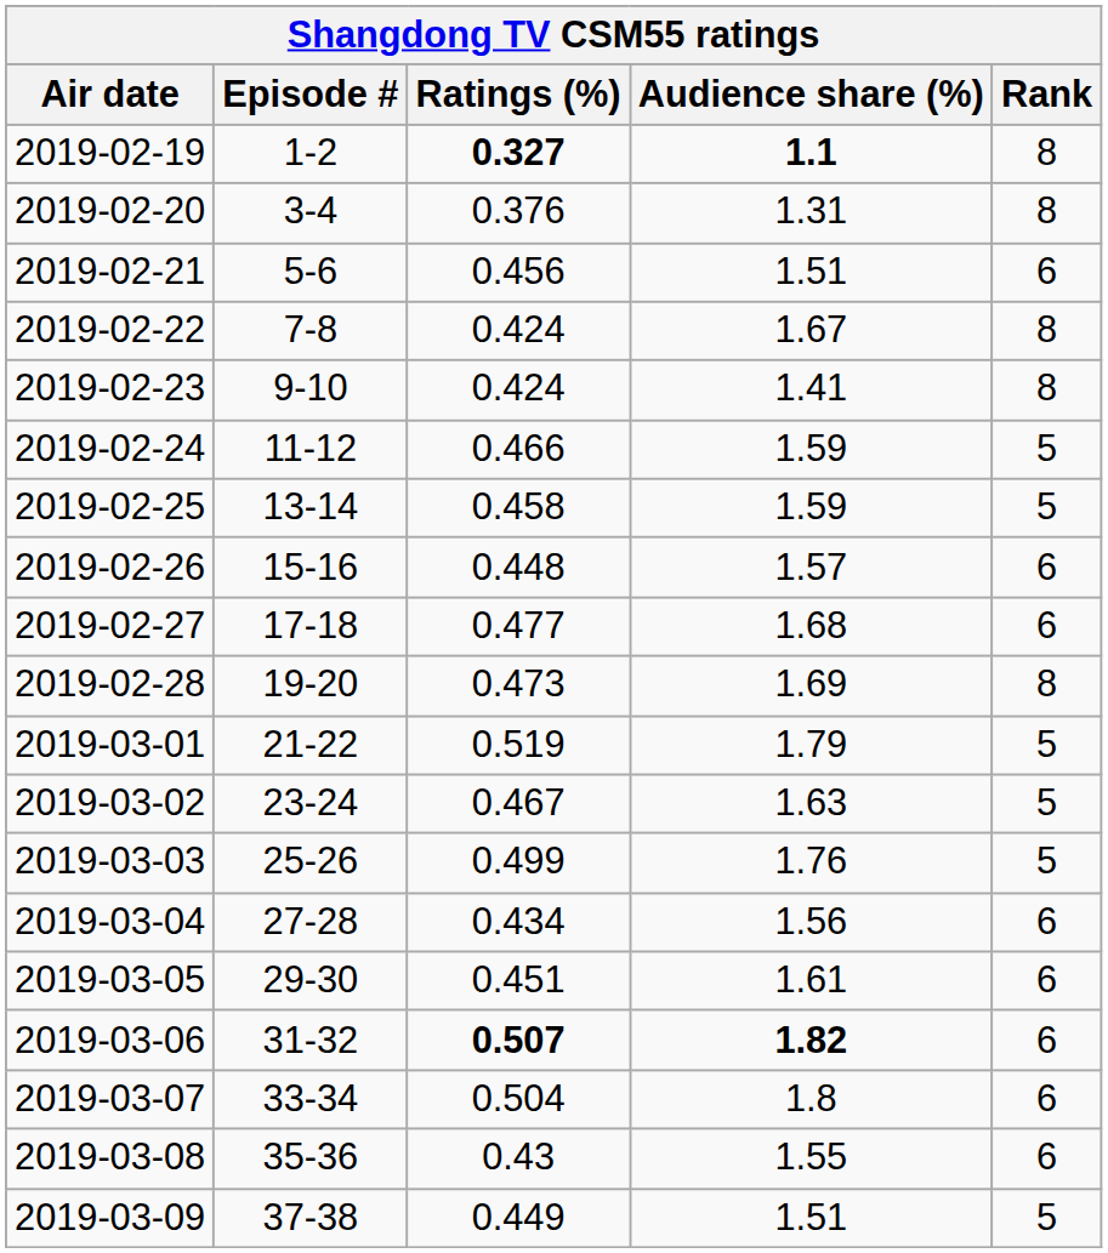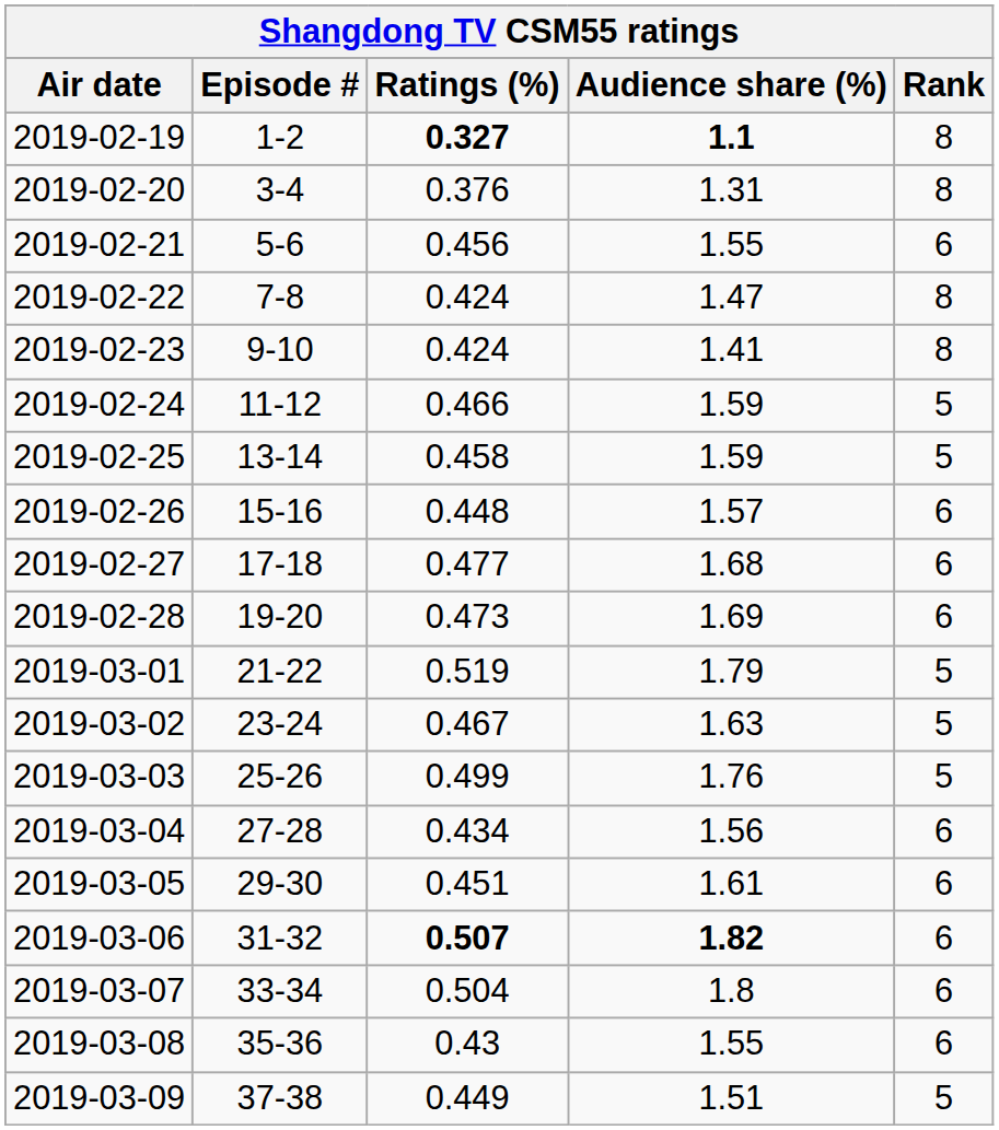2019-02-21 | Audience share (%): 1.51 -> 1.55
2019-02-22 | Audience share (%): 1.67 -> 1.47
2019-02-28 | Rank: 8 -> 6
